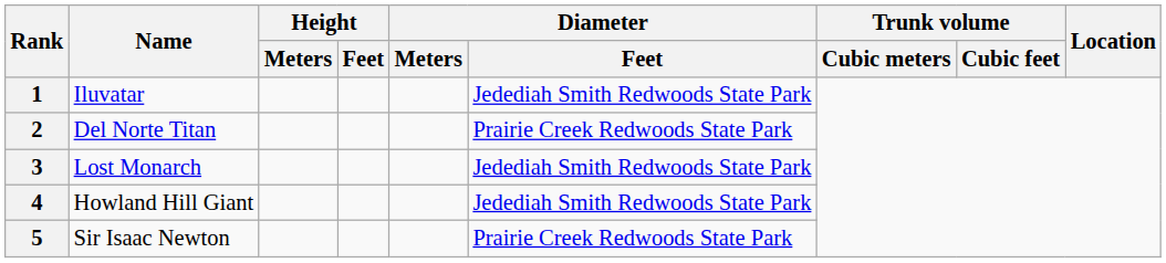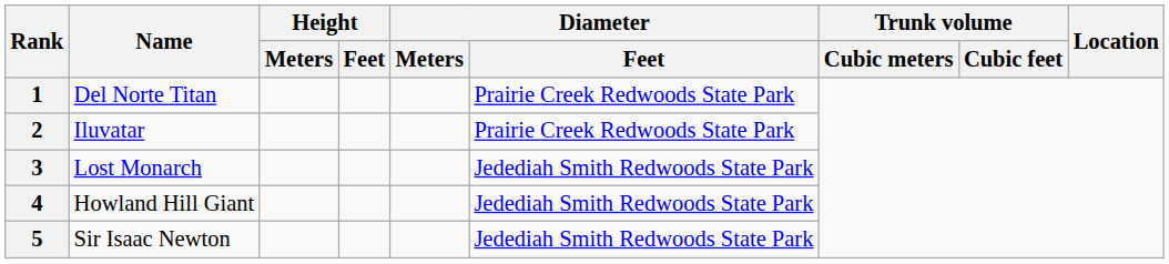1 | Name: Iluvatar -> Del Norte Titan
1 | Diameter / Feet: Jedediah Smith Redwoods State Park -> Prairie Creek Redwoods State Park
2 | Name: Del Norte Titan -> Iluvatar
5 | Diameter / Feet: Prairie Creek Redwoods State Park -> Jedediah Smith Redwoods State Park
